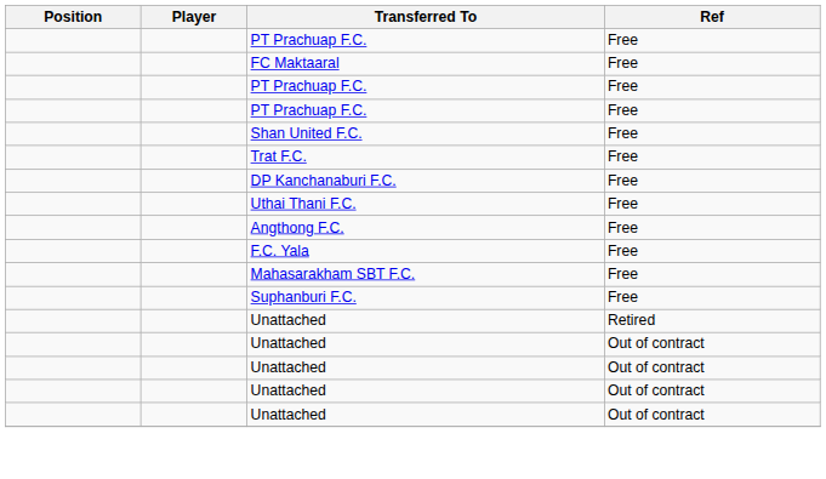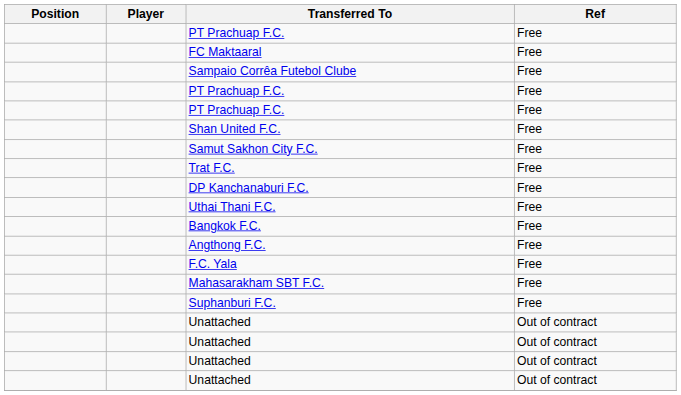+ row: Sampaio Corrêa Futebol Clube | Free
+ row: Samut Sakhon City F.C. | Free
+ row: Bangkok F.C. | Free
- row: Unattached | Retired
